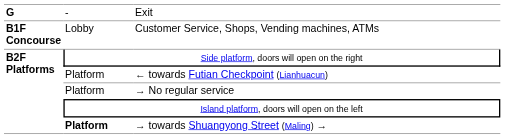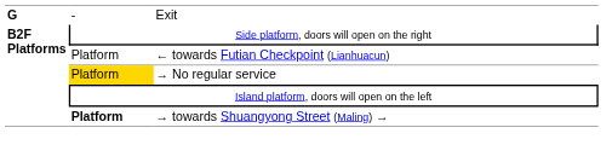- row: B1F Concourse | Lobby | Customer Service, Shops, Vending machines, ATMs
→ No regular service | column 2: no background -> gold background
